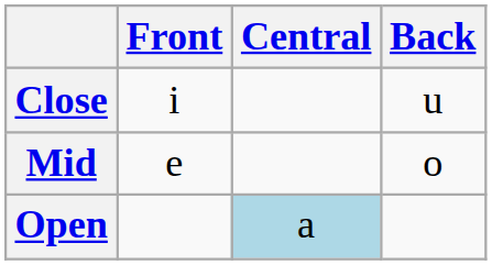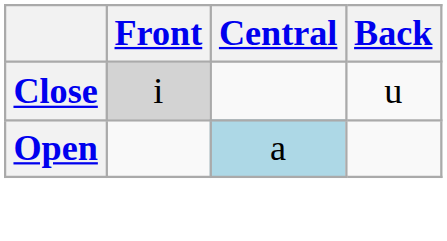Close | Front: no background -> lightgrey background
- row: Mid | e | o
